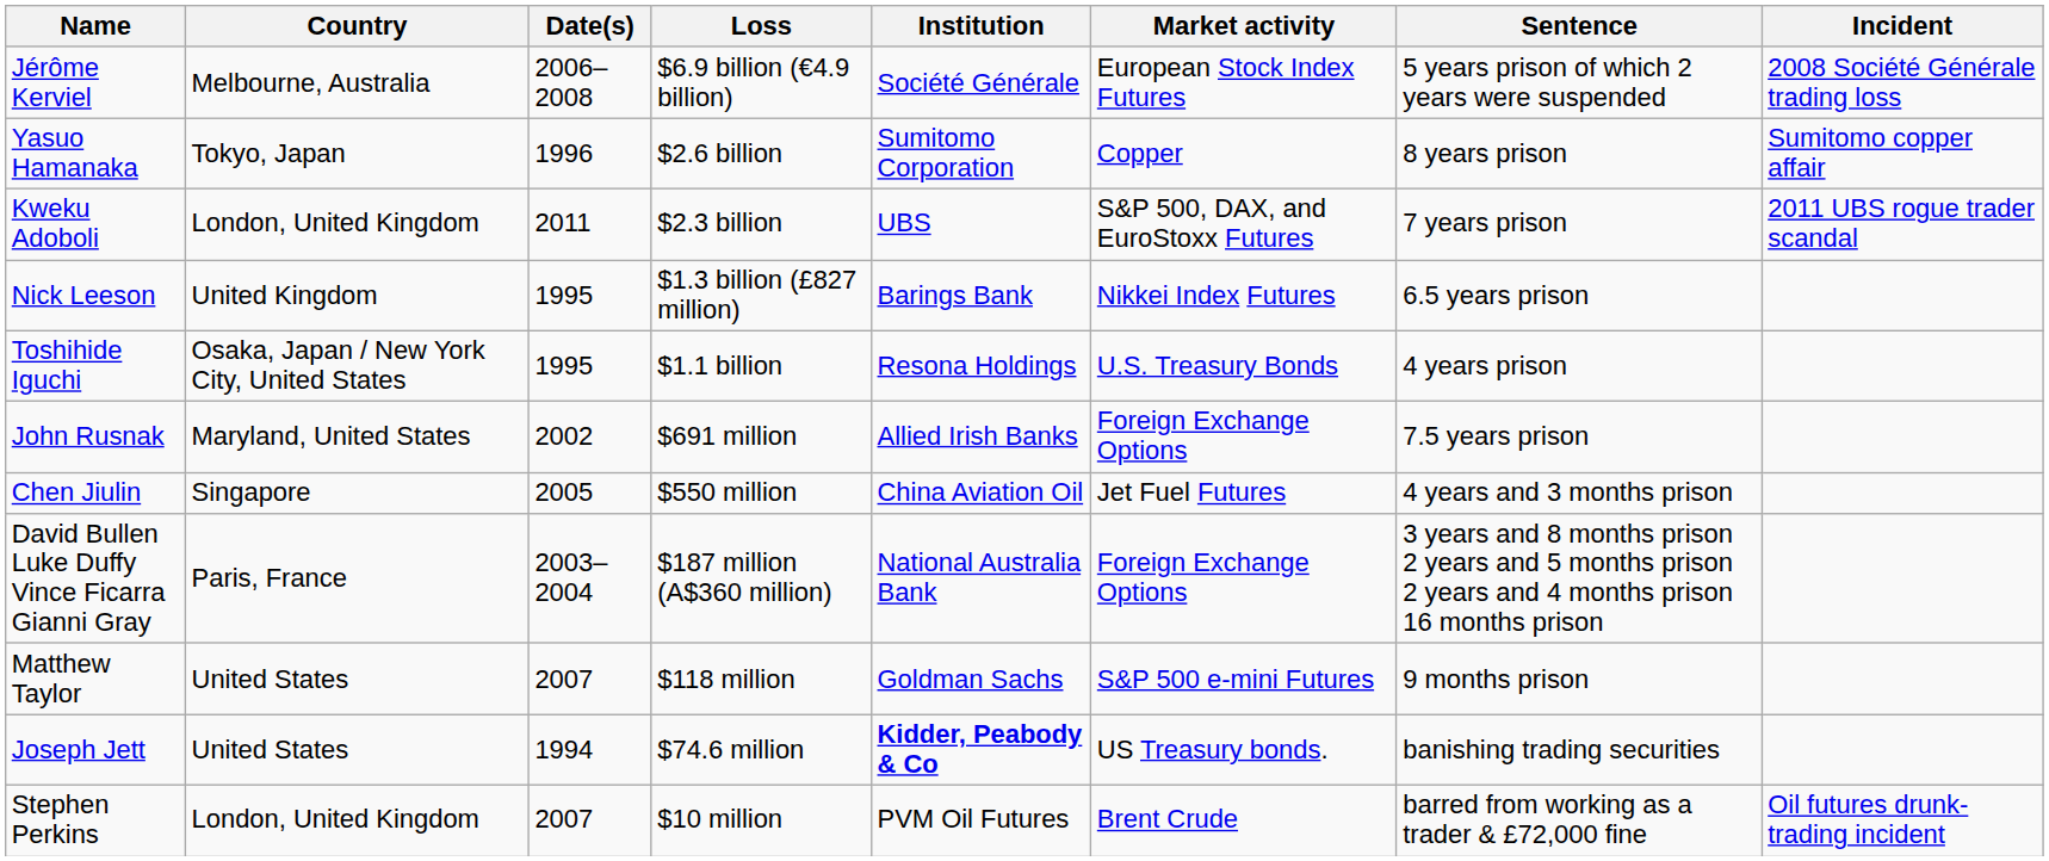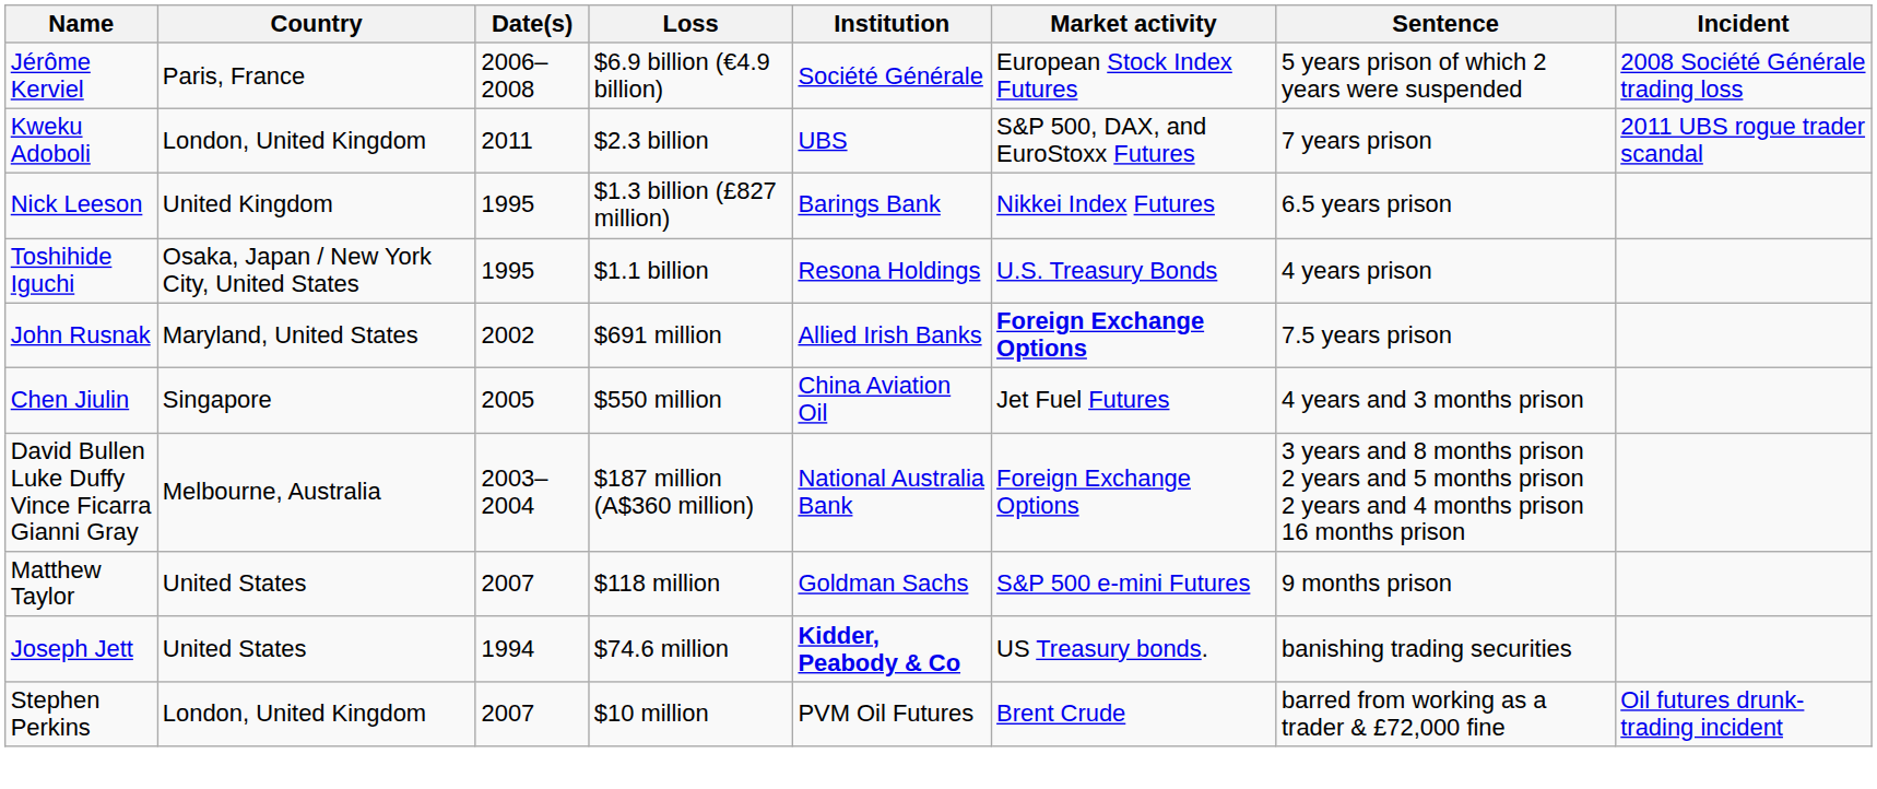Jérôme Kerviel | Country: Melbourne, Australia -> Paris, France
- row: Yasuo Hamanaka | Tokyo, Japan | 1996 | $2.6 billion | Sumitomo Corporation | Copper | 8 years prison | Sumitomo copper affair
John Rusnak | Market activity: normal -> bold
David Bullen Luke Duffy Vince Ficarra Gianni Gray | Country: Paris, France -> Melbourne, Australia
